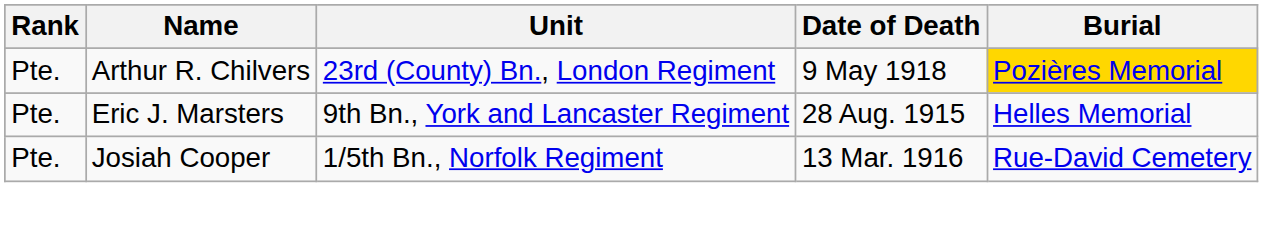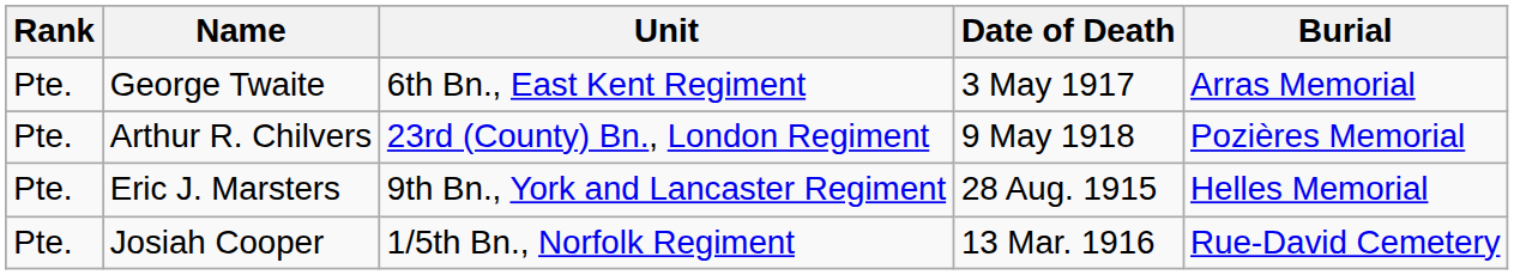+ row: Pte. | George Twaite | 6th Bn., East Kent Regiment | 3 May 1917 | Arras Memorial
Arthur R. Chilvers | Burial: gold background -> no background
